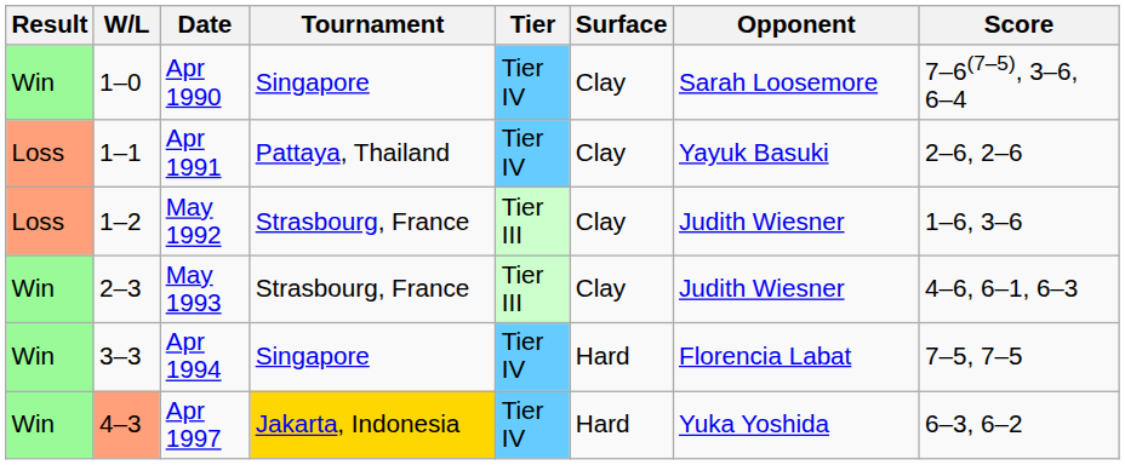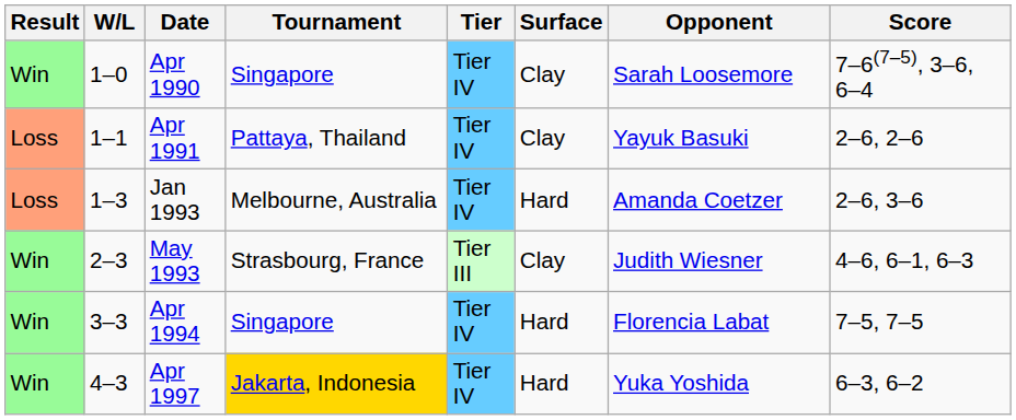- row: Loss | 1–2 | May 1992 | Strasbourg, France | Tier III | Clay | Judith Wiesner | 1–6, 3–6
+ row: Loss | 1–3 | Jan 1993 | Melbourne, Australia | Tier IV | Hard | Amanda Coetzer | 2–6, 3–6
Apr 1997 | W/L: lightsalmon background -> no background
